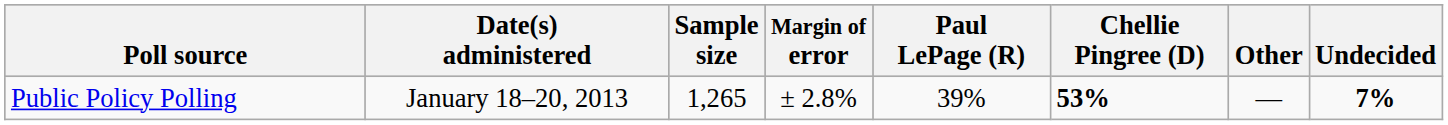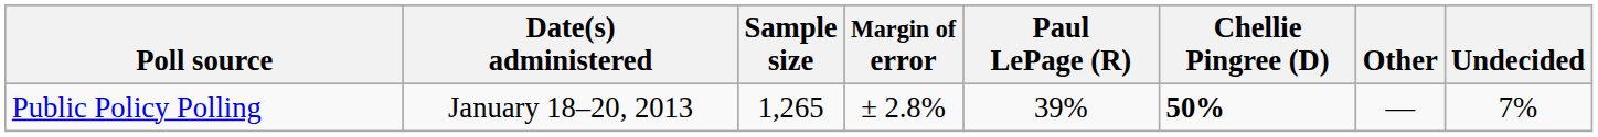Public Policy Polling | Chellie Pingree (D): 53% -> 50%
Public Policy Polling | Undecided: bold -> normal
